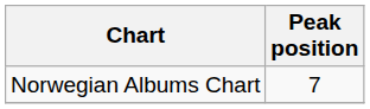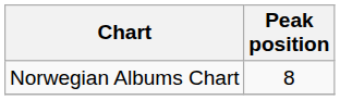Norwegian Albums Chart | Peak position: 7 -> 8
